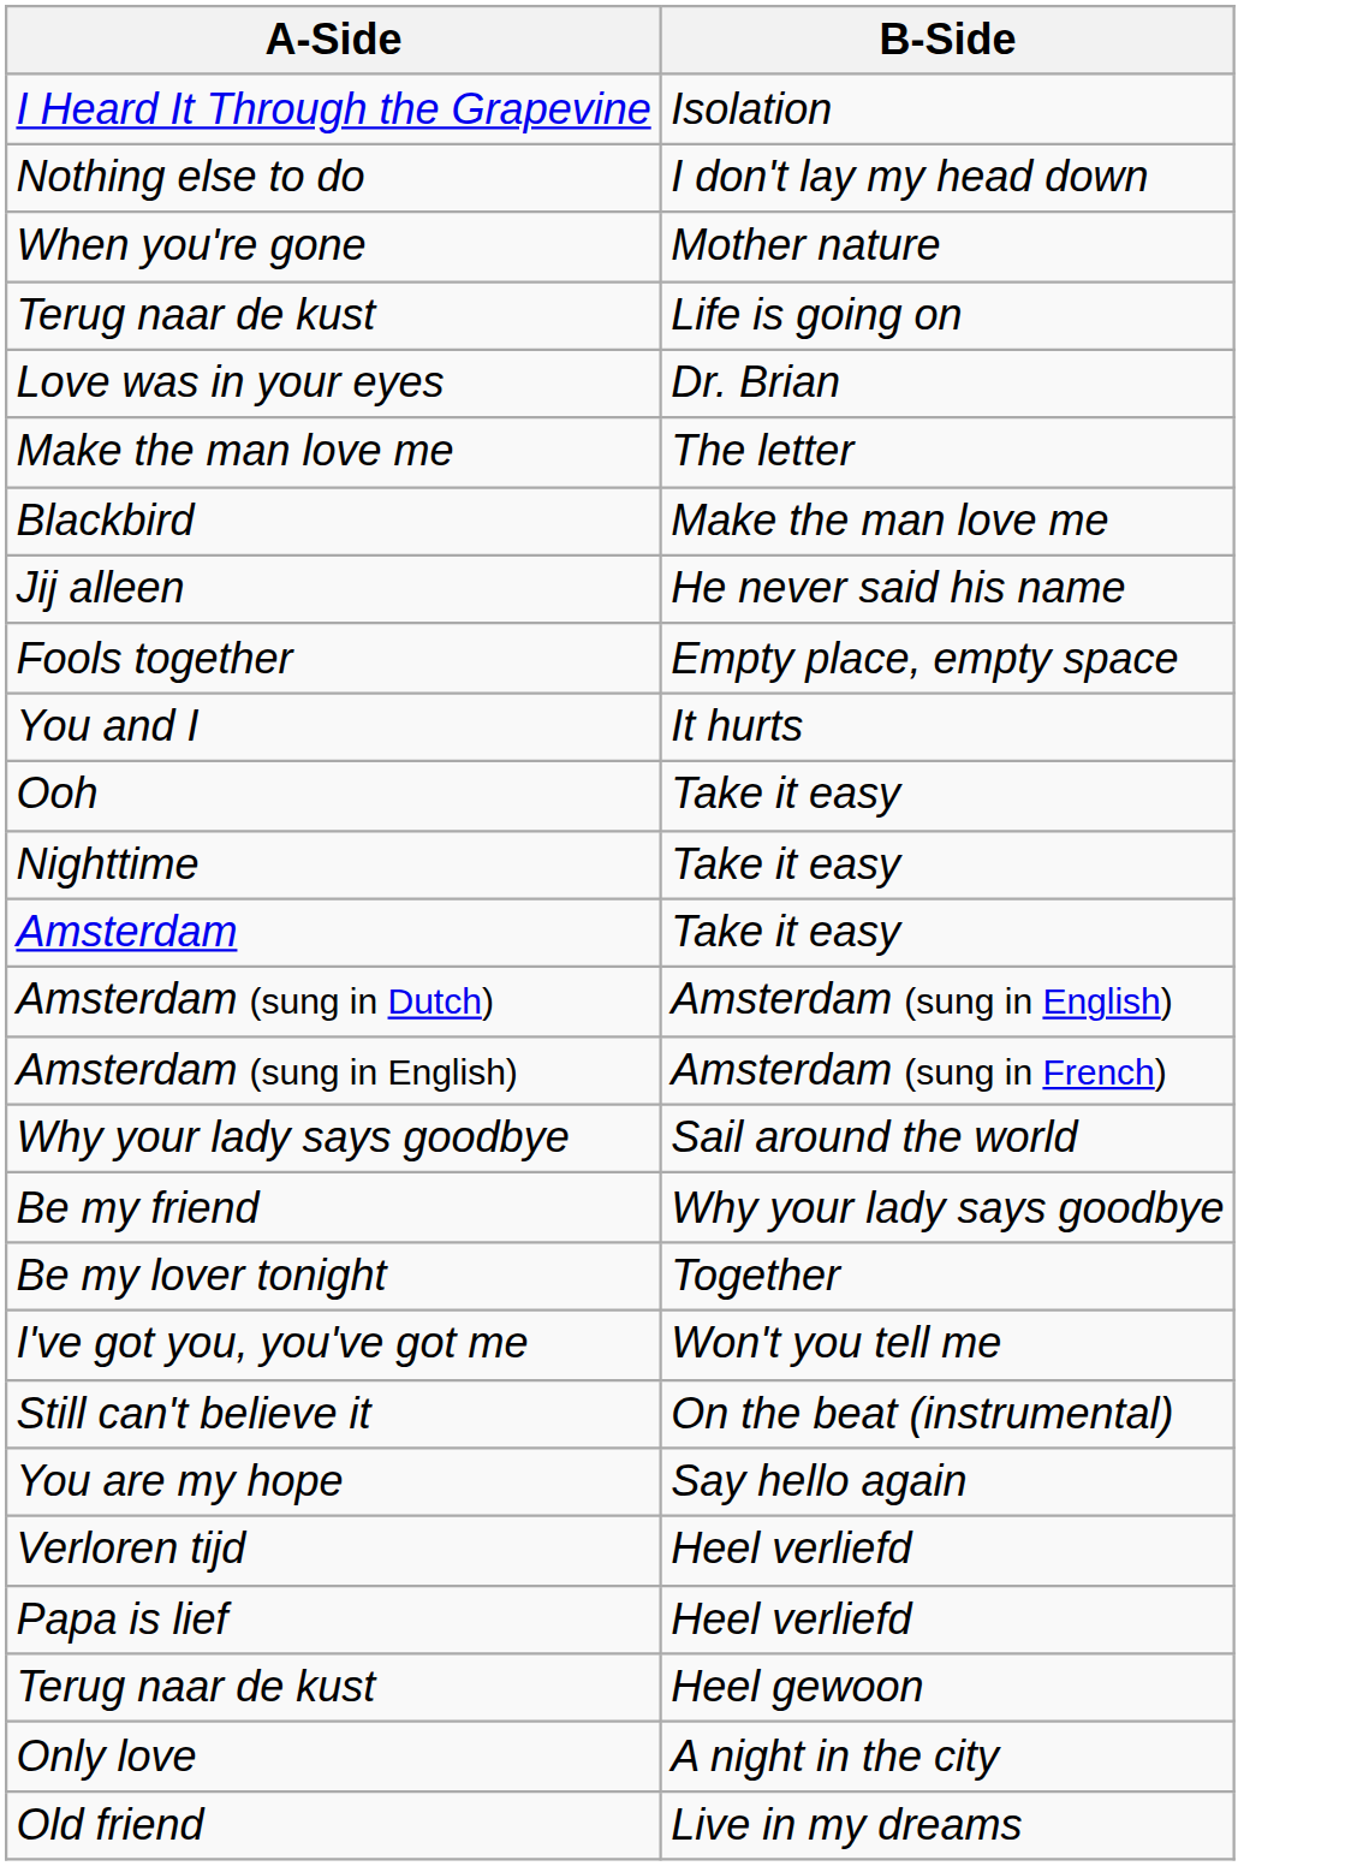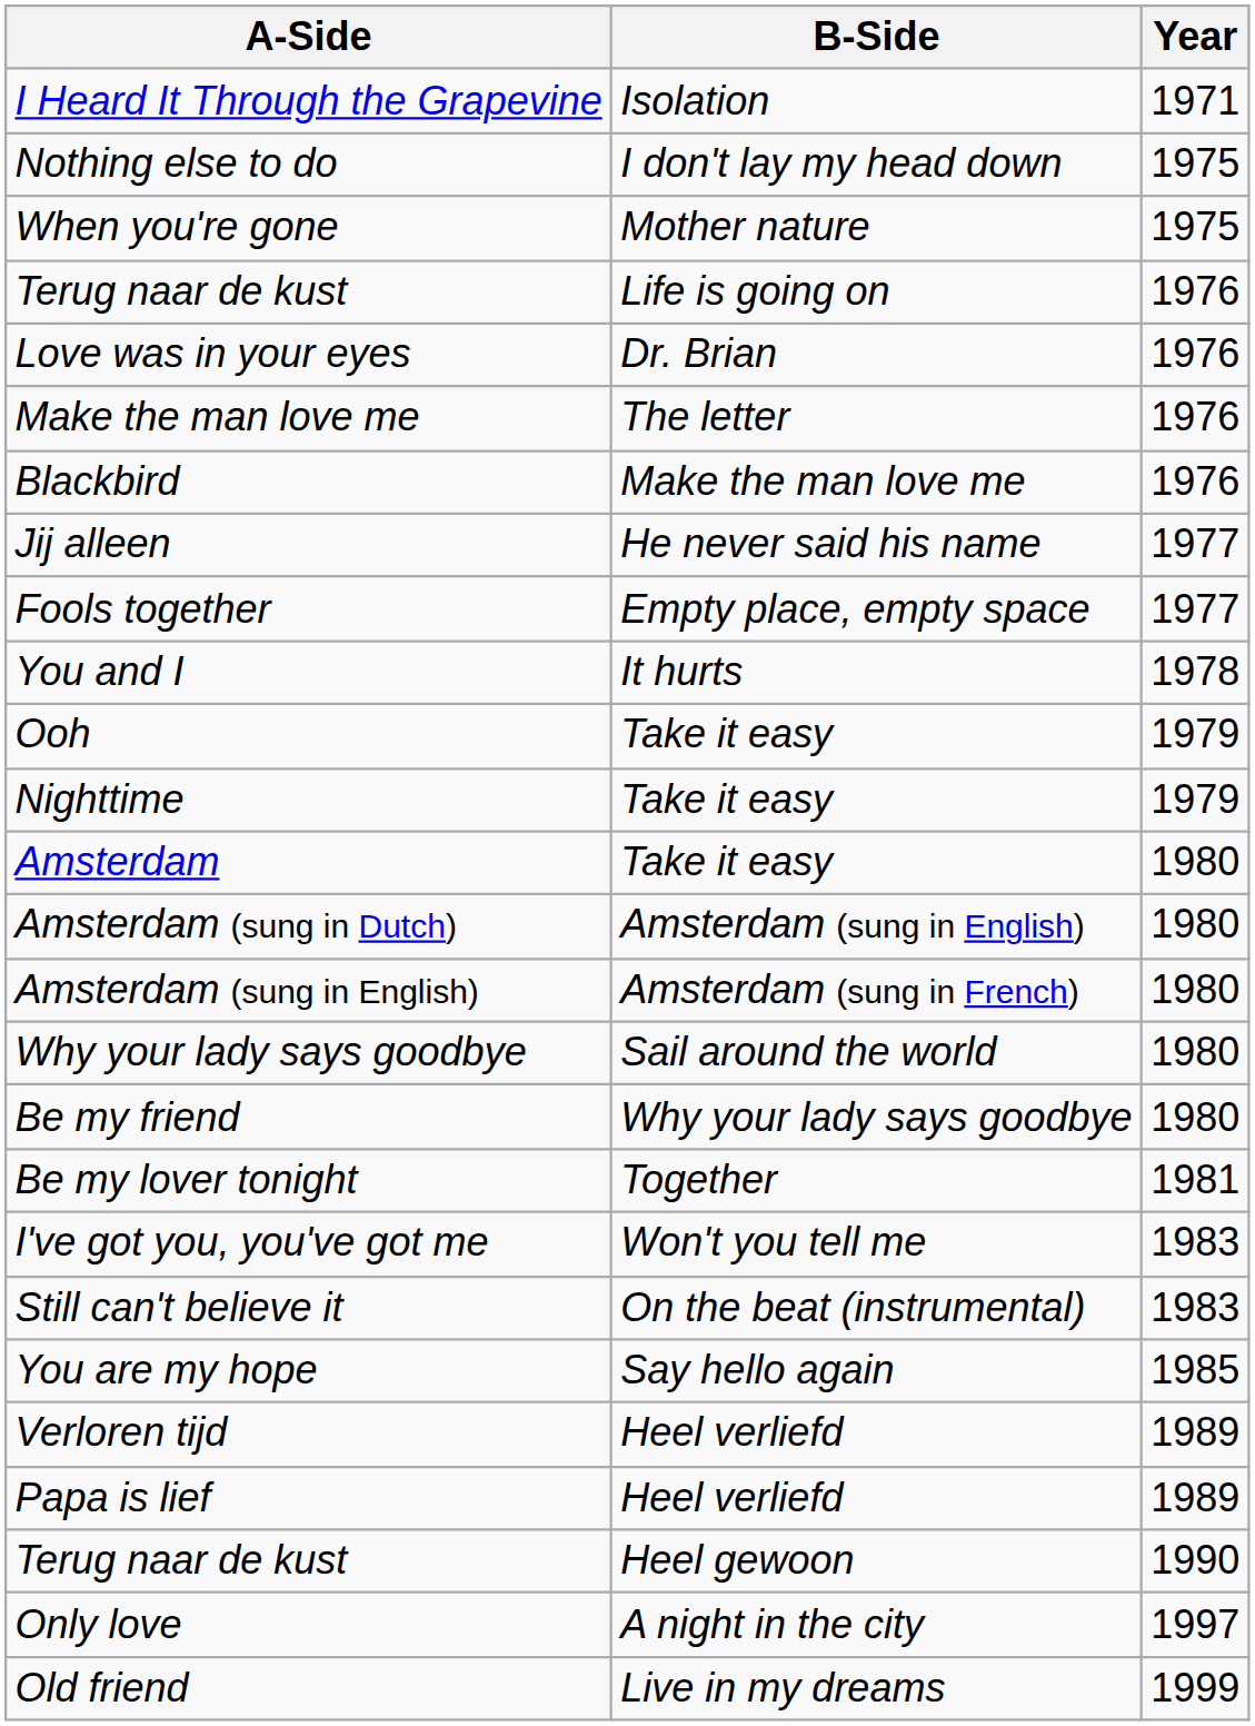+ column: Year | 1971 | 1975 | 1975 | 1976 | 1976 | 1976 | 1976 | 1977 | 1977 | 1978 | 1979 | 1979 | 1980 | 1980 | 1980 | 1980 | 1980 | 1981 | 1983 | 1983 | 1985 | 1989 | 1989 | 1990 | 1997 | 1999
